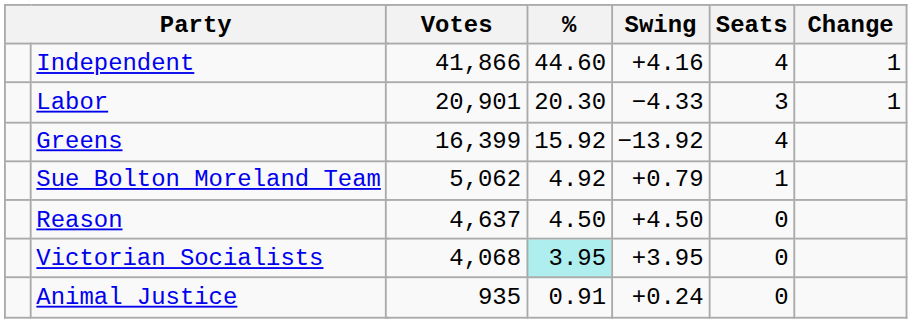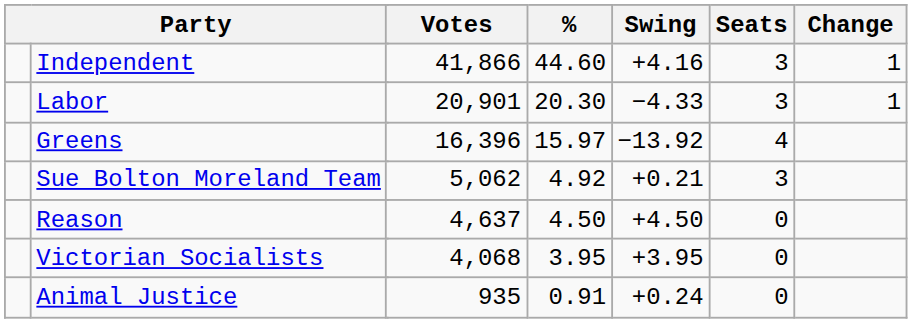Independent | Seats: 4 -> 3
Greens | Votes: 16,399 -> 16,396
Greens | %: 15.92 -> 15.97
Sue Bolton Moreland Team | Swing: +0.79 -> +0.21
Sue Bolton Moreland Team | Seats: 1 -> 3
Victorian Socialists | %: paleturquoise background -> no background
